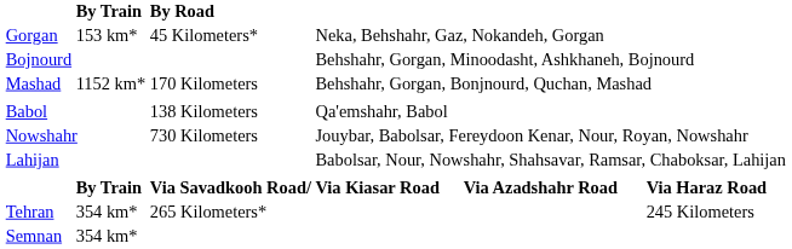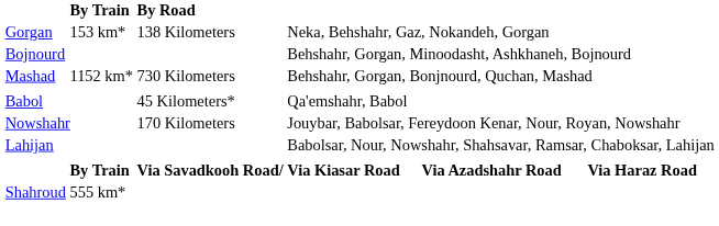Gorgan | By Road: 45 Kilometers* -> 138 Kilometers
Mashad | By Road: 170 Kilometers -> 730 Kilometers
Babol | By Road: 138 Kilometers -> 45 Kilometers*
Nowshahr | By Road: 730 Kilometers -> 170 Kilometers
- row: Tehran | 354 km* | 265 Kilometers* | 245 Kilometers
- row: Semnan | 354 km*
+ row: Shahroud | 555 km*
